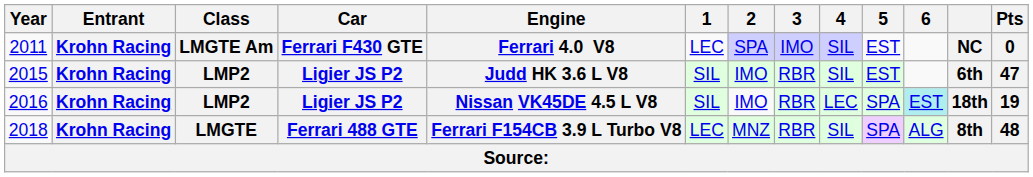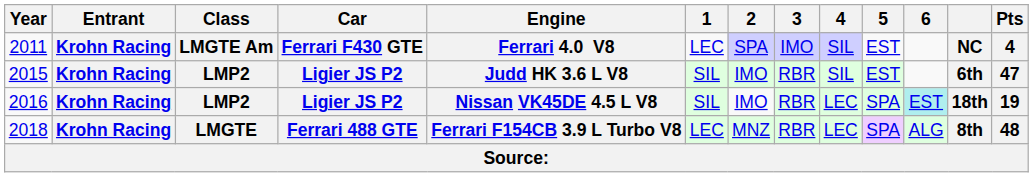2011 | Pts: 0 -> 4
2018 | 4: SIL -> LEC
